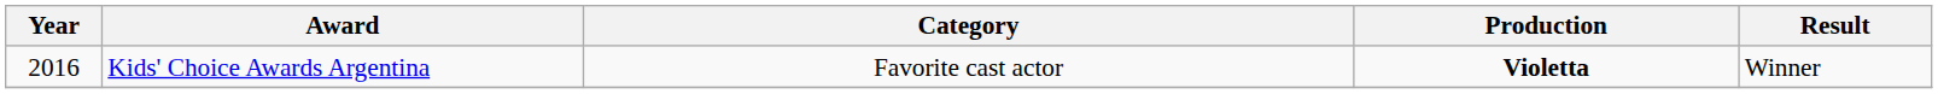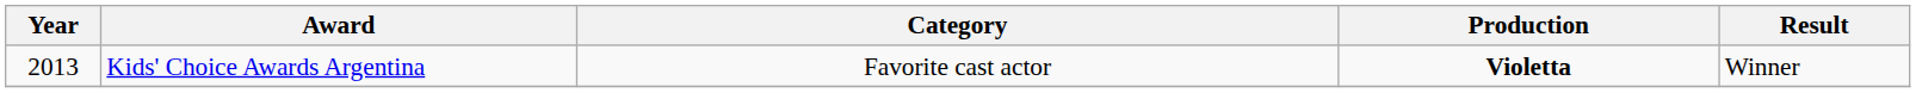Kids' Choice Awards Argentina | Year: 2016 -> 2013
